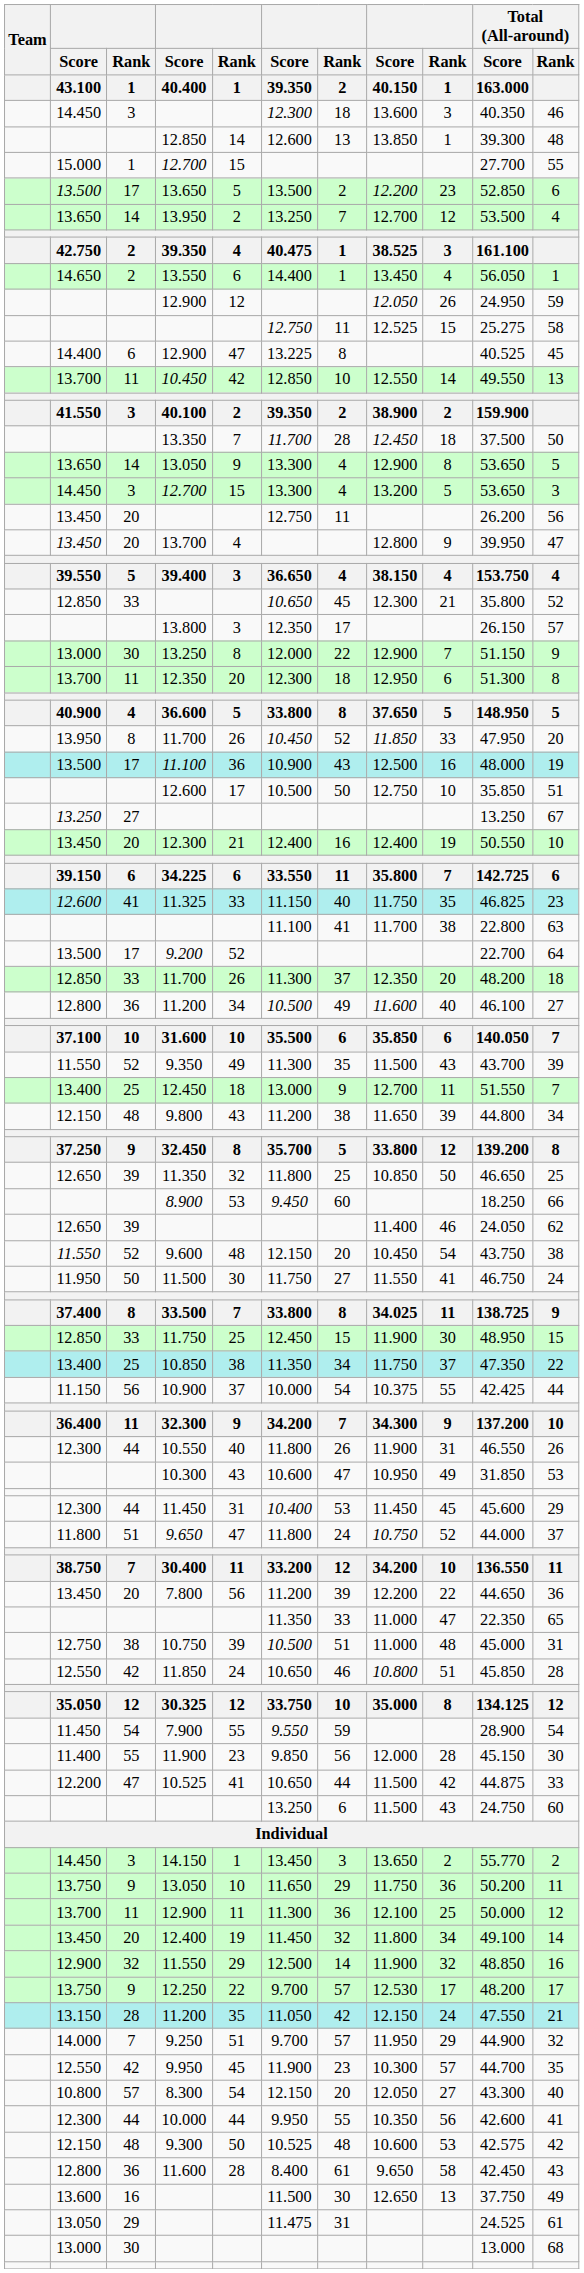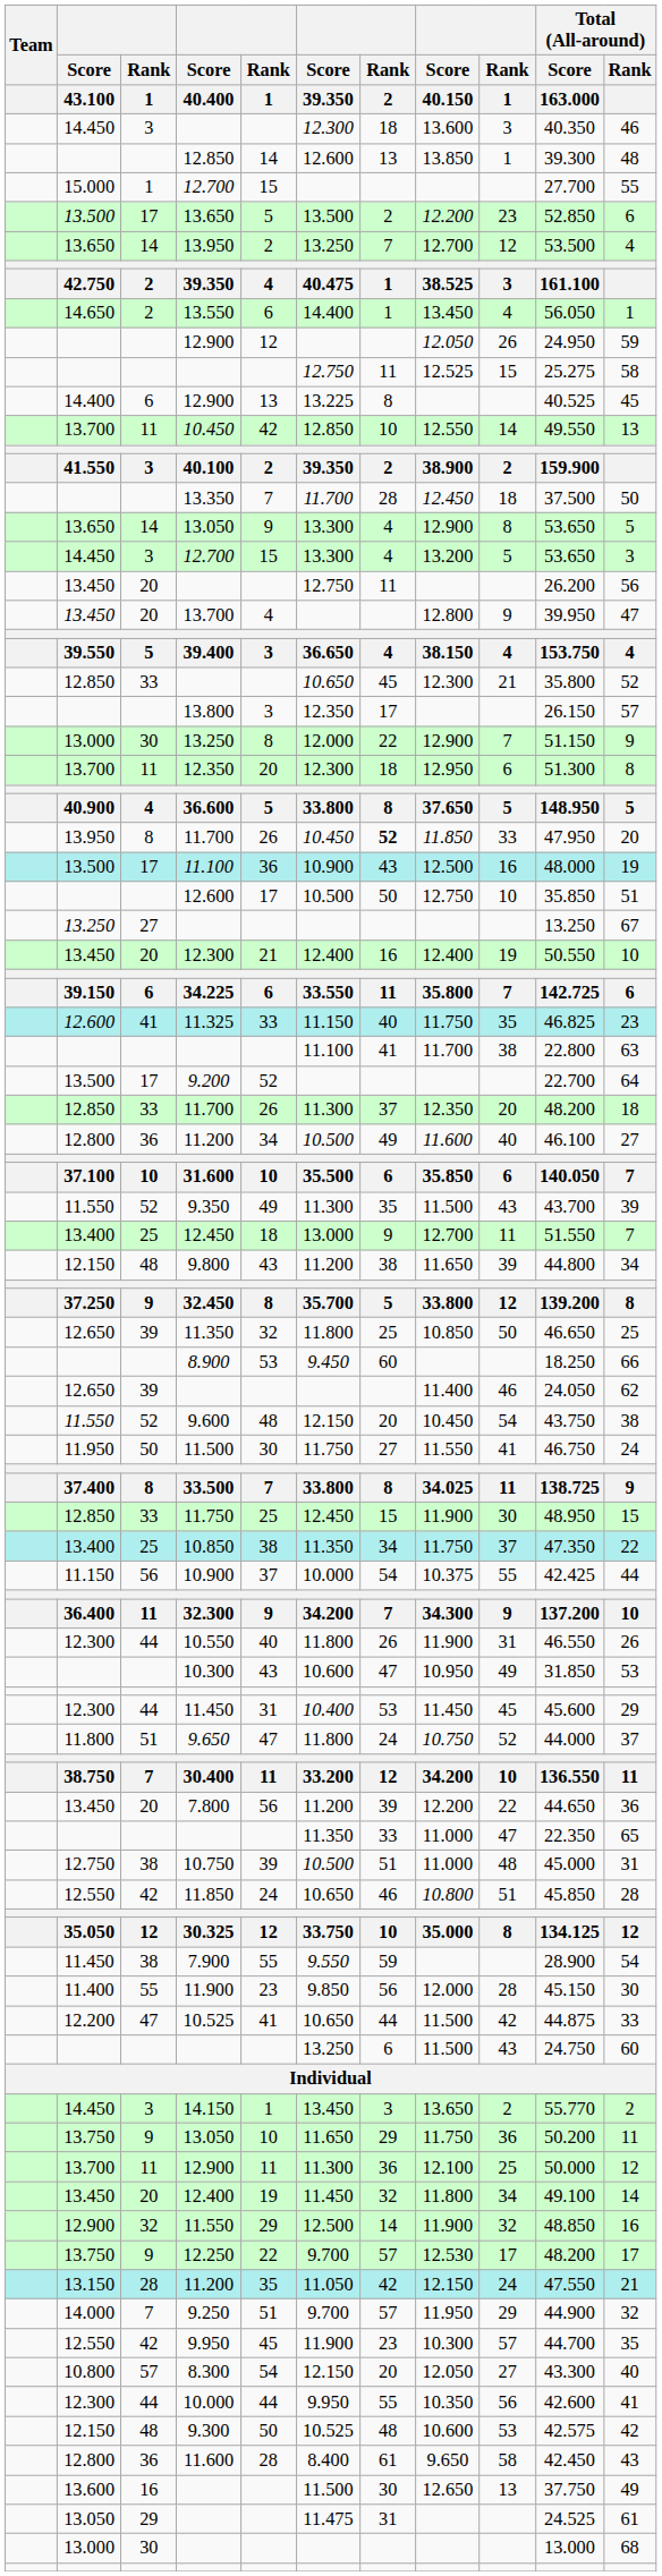14.400 / 12.900 | column 5: 47 -> 13
13.950 / 11.700 | Rank / 2: normal -> bold
7.900 | column 3: 54 -> 38
